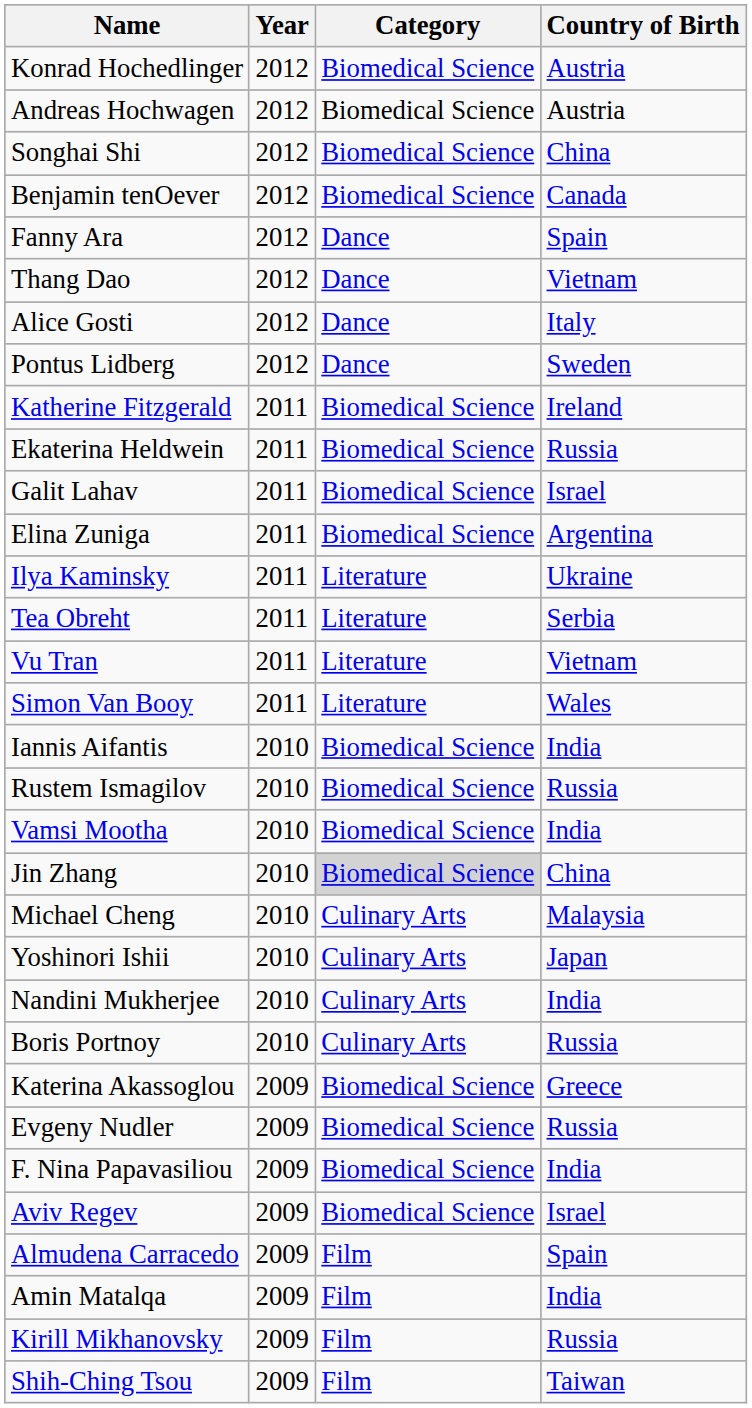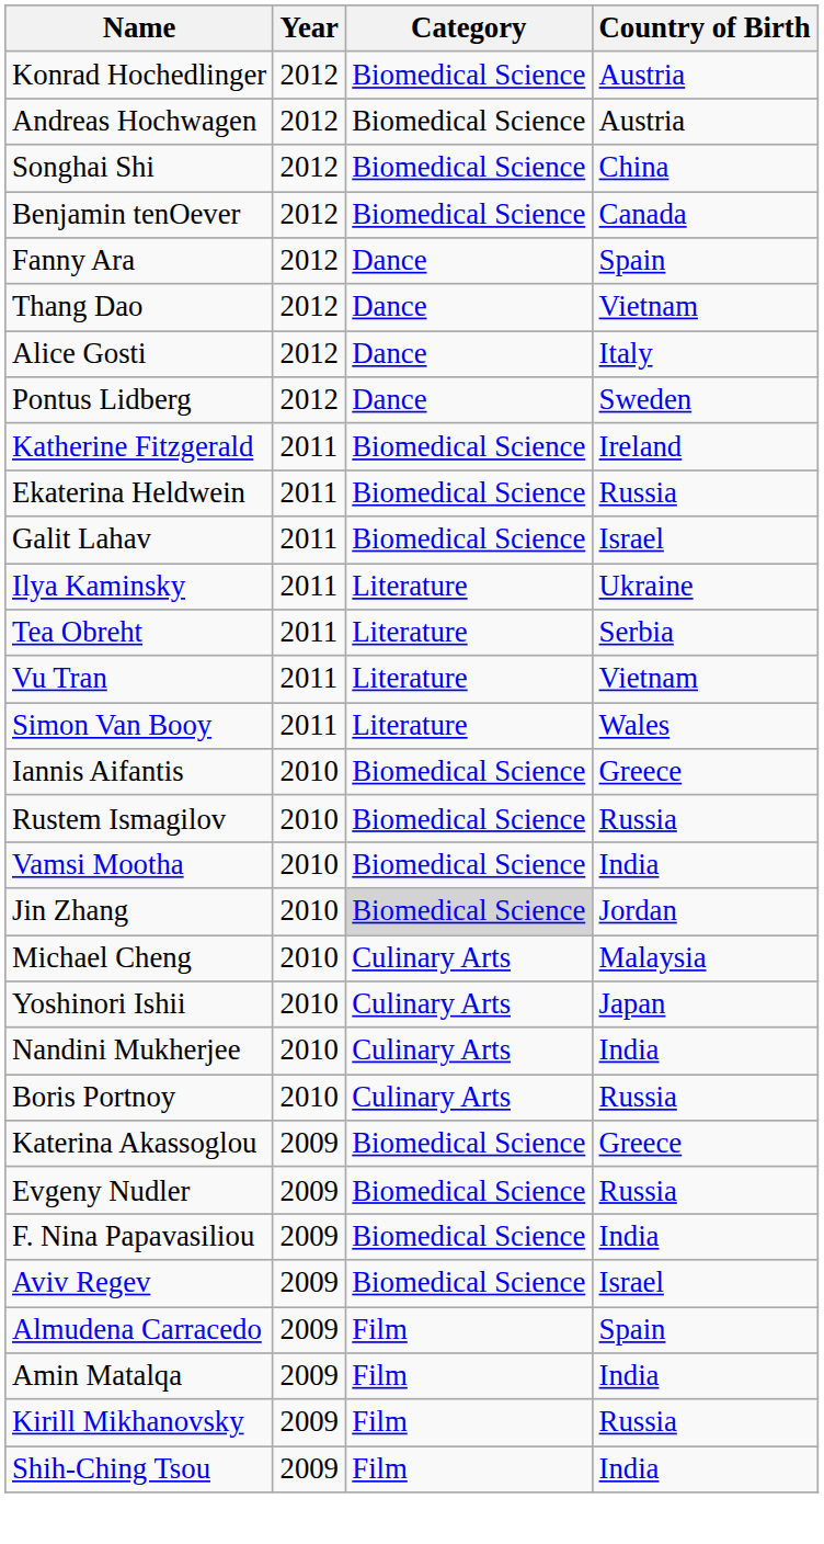- row: Elina Zuniga | 2011 | Biomedical Science | Argentina
Iannis Aifantis | Country of Birth: India -> Greece
Jin Zhang | Country of Birth: China -> Jordan
Shih-Ching Tsou | Country of Birth: Taiwan -> India
